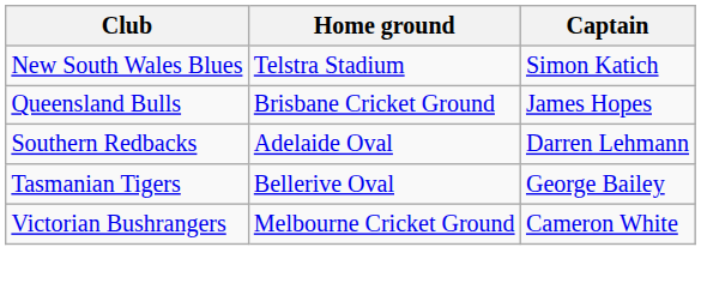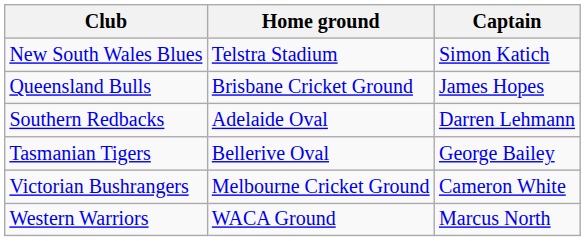+ row: Western Warriors | WACA Ground | Marcus North
